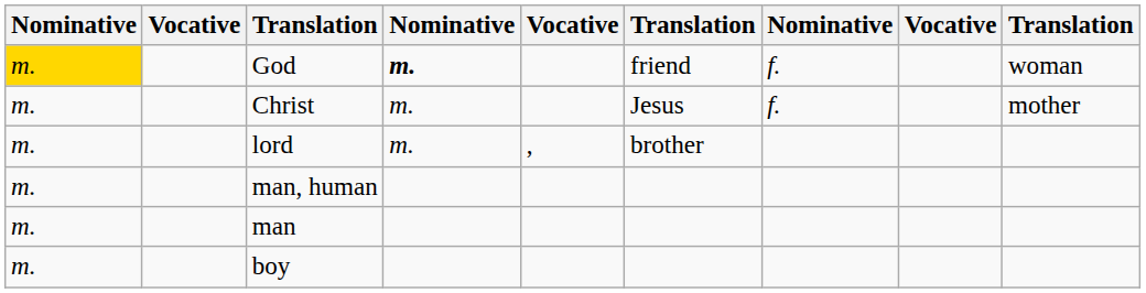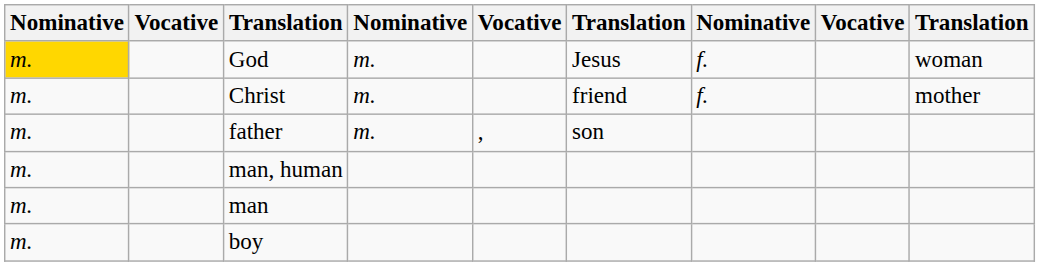God | column 4: bold -> normal
God | column 6: friend -> Jesus
Christ | column 6: Jesus -> friend
- row: m. | lord | m. | , | brother
+ row: m. | father | m. | , | son
